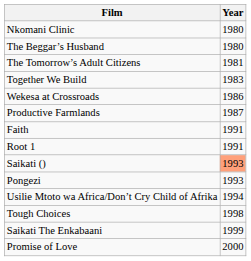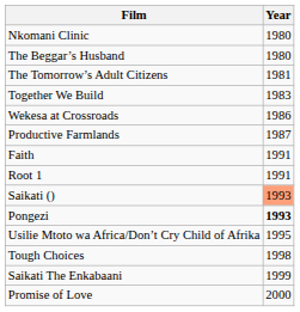Pongezi | Year: normal -> bold
Usilie Mtoto wa Africa/Don’t Cry Child of Afrika | Year: 1994 -> 1995
